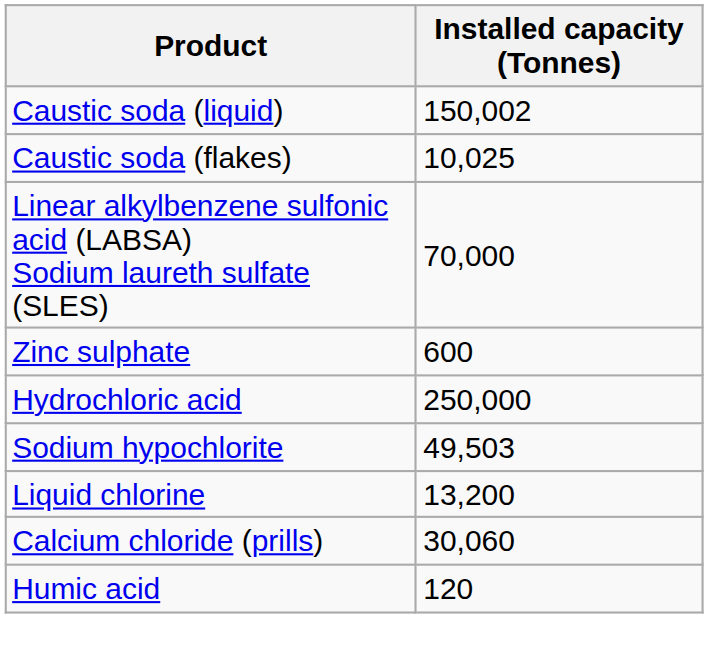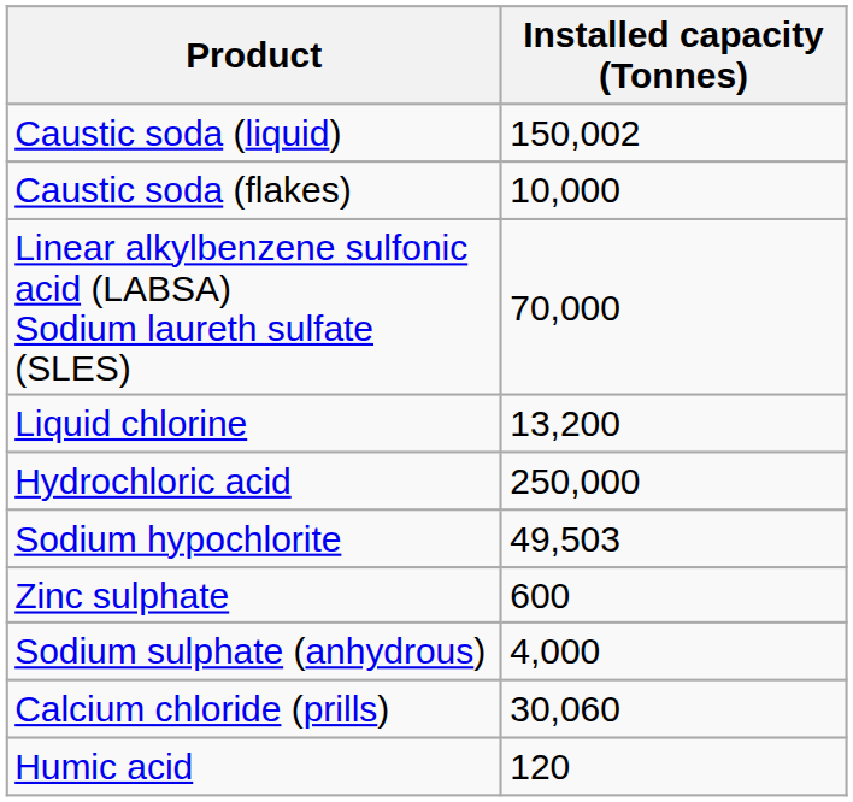Caustic soda (flakes) | Installed capacity (Tonnes): 10,025 -> 10,000
rows swapped: Liquid chlorine <-> Zinc sulphate
+ row: Sodium sulphate (anhydrous) | 4,000
